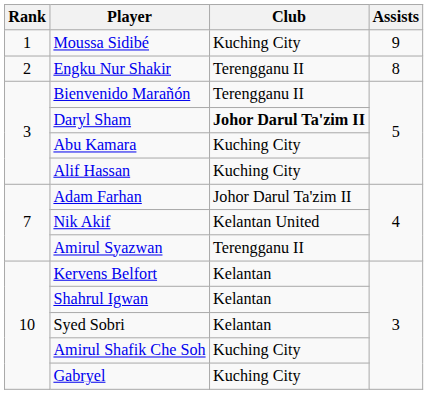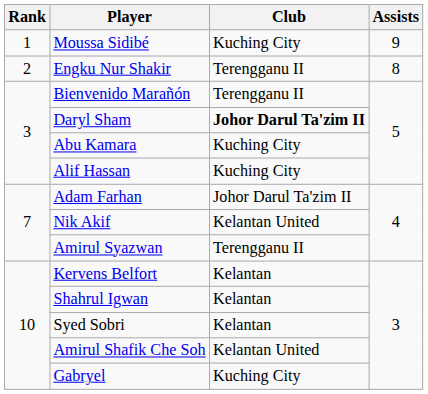Amirul Shafik Che Soh | Club: Kuching City -> Kelantan United
